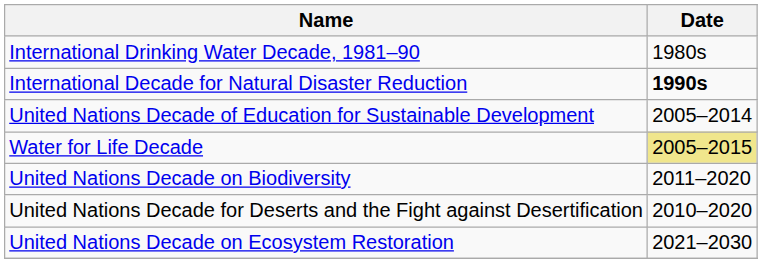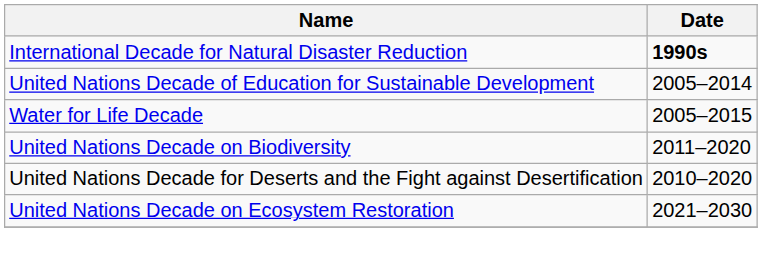- row: International Drinking Water Decade, 1981–90 | 1980s
Water for Life Decade | Date: khaki background -> no background
